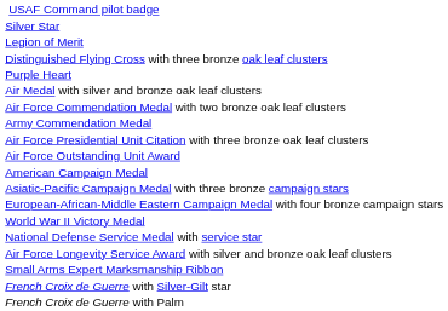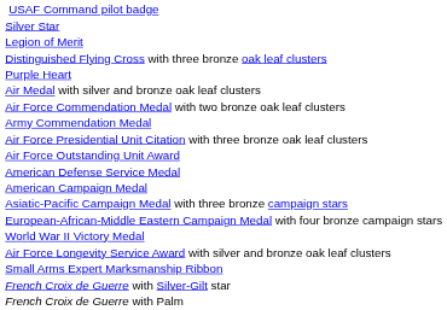+ row: American Defense Service Medal
- row: National Defense Service Medal with service star
